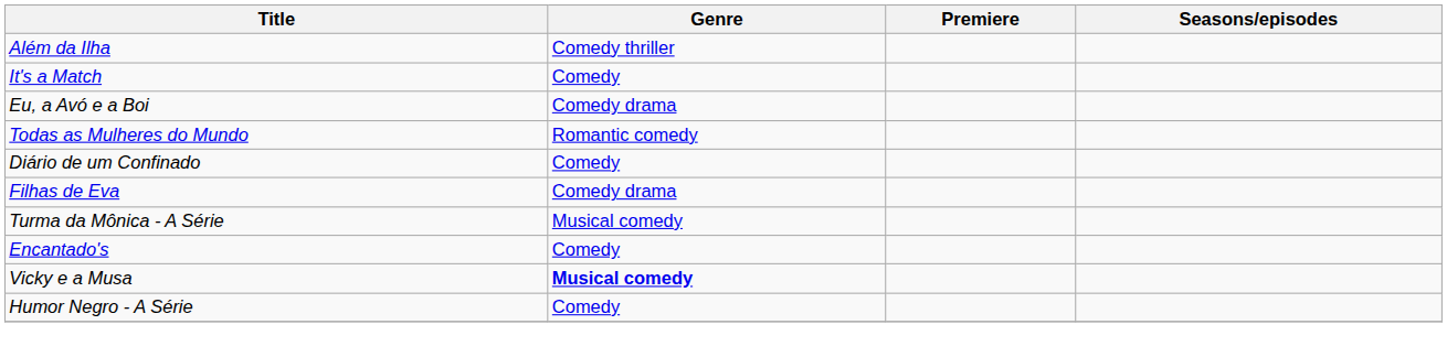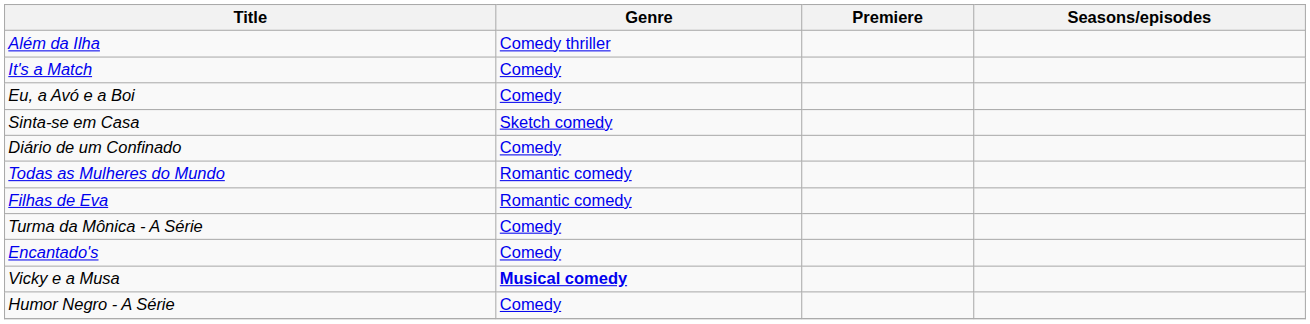Eu, a Avó e a Boi | Genre: Comedy drama -> Comedy
+ row: Sinta-se em Casa | Sketch comedy
rows swapped: Todas as Mulheres do Mundo <-> Diário de um Confinado
Filhas de Eva | Genre: Comedy drama -> Romantic comedy
Turma da Mônica - A Série | Genre: Musical comedy -> Comedy
